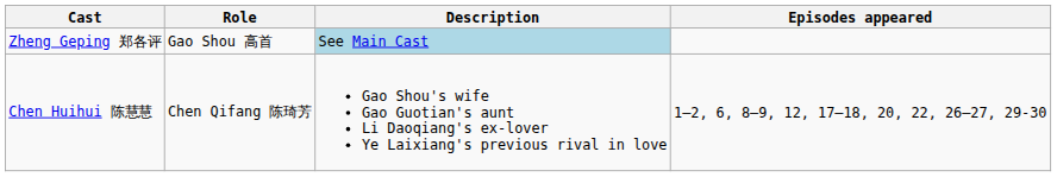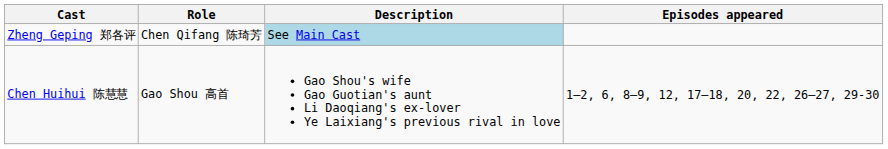Zheng Geping 郑各评 | Role: Gao Shou 高首 -> Chen Qifang 陈琦芳
Chen Huihui 陈慧慧 | Role: Chen Qifang 陈琦芳 -> Gao Shou 高首
